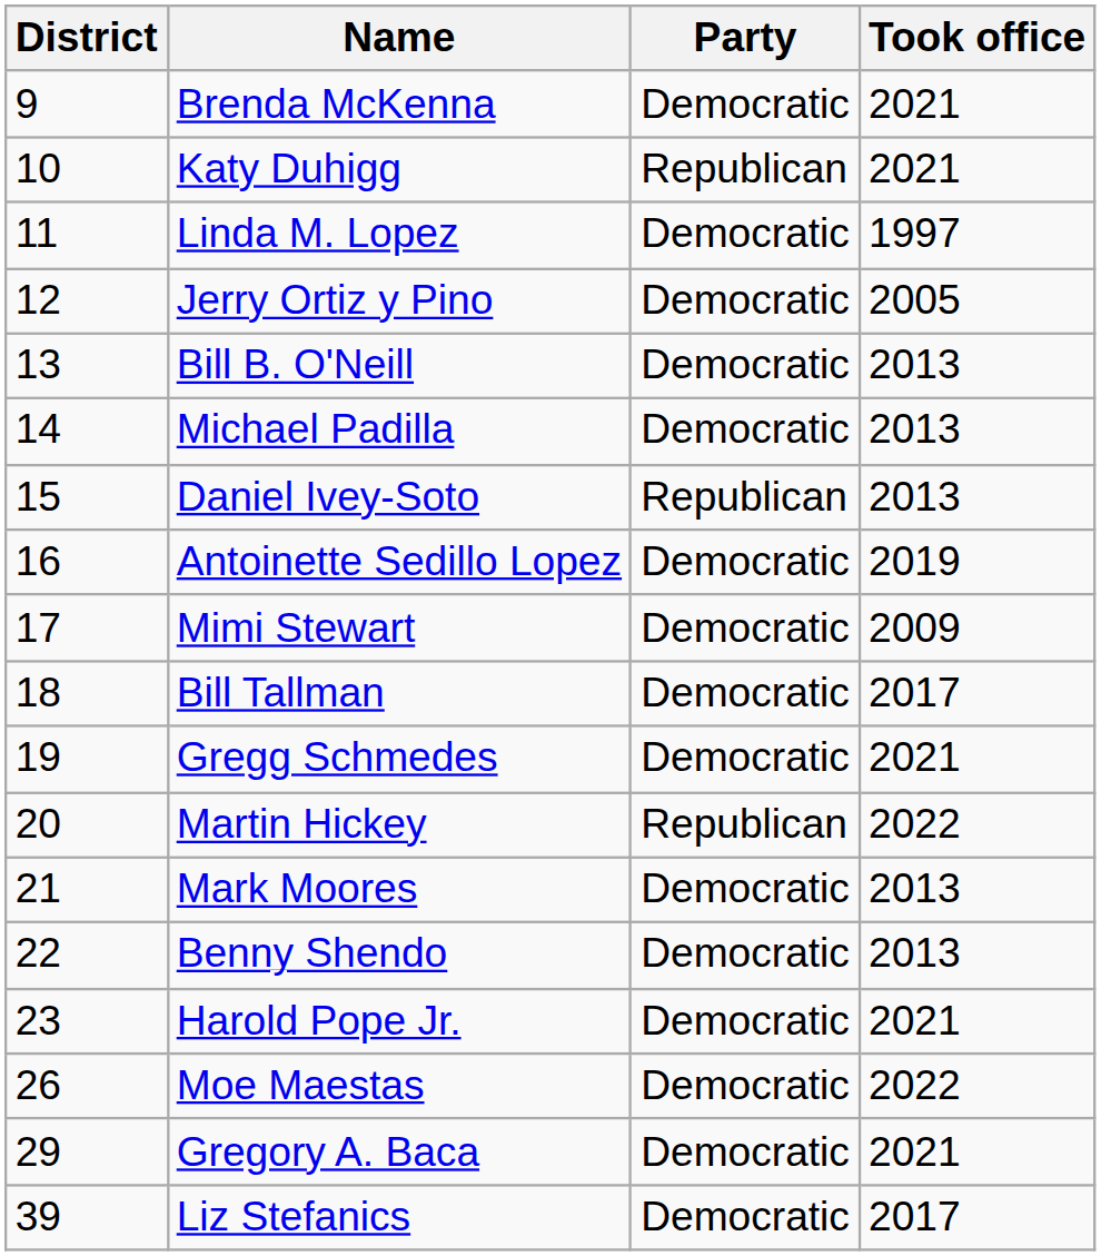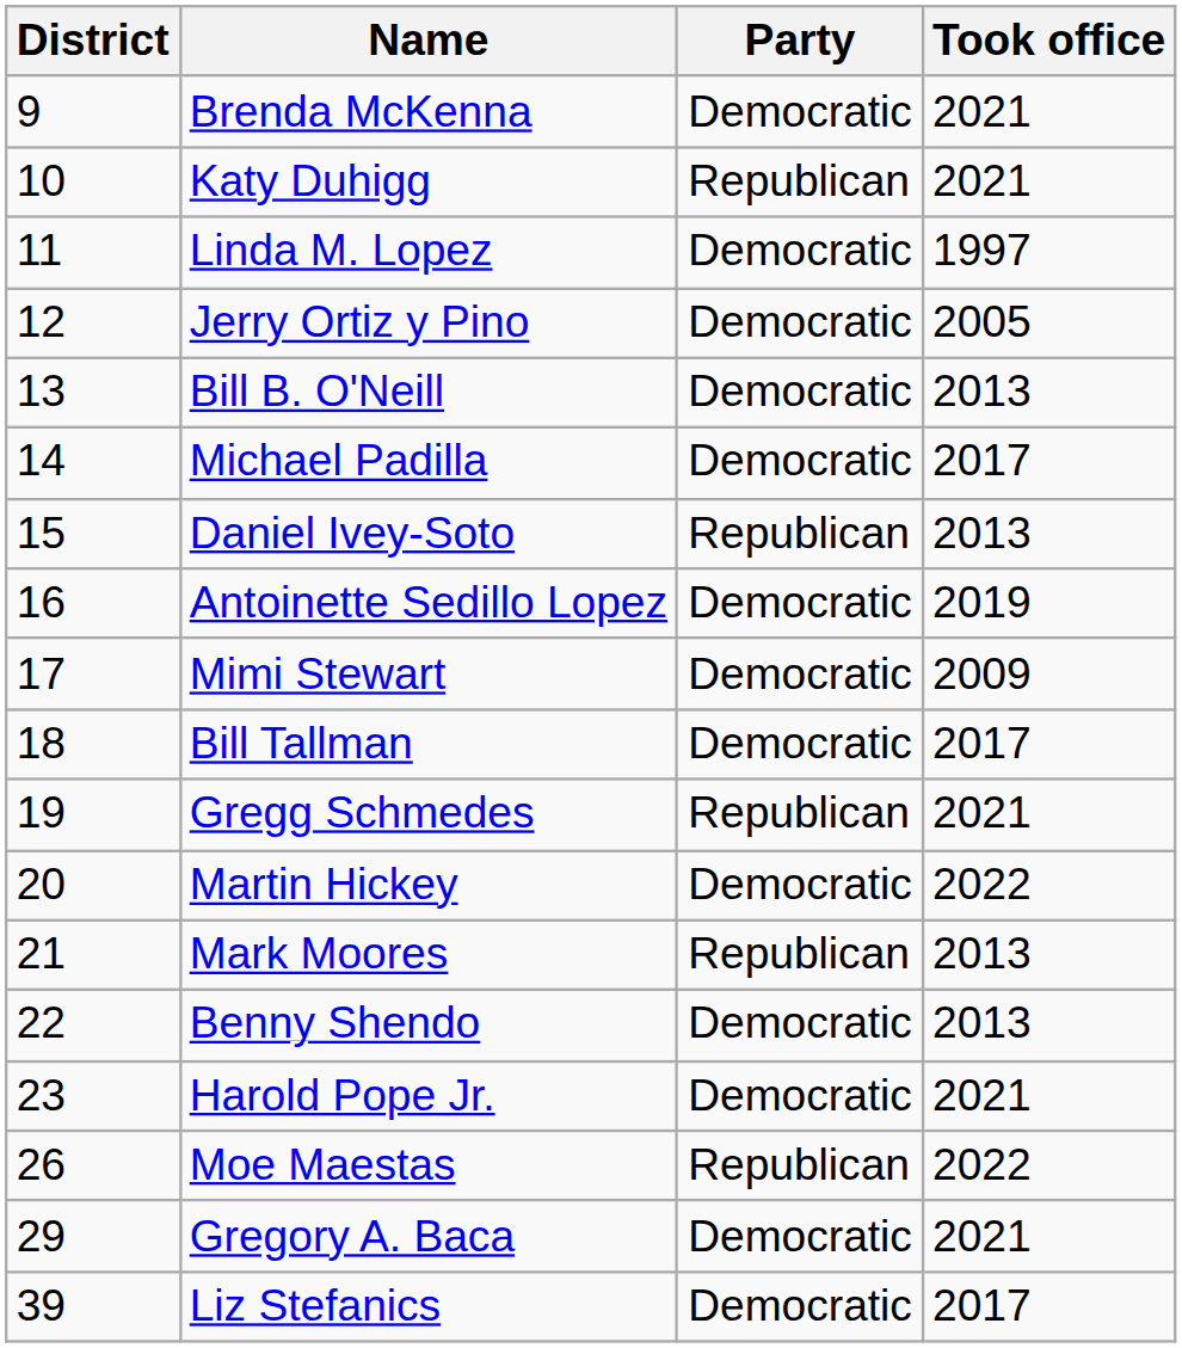Michael Padilla | Took office: 2013 -> 2017
Gregg Schmedes | Party: Democratic -> Republican
Martin Hickey | Party: Republican -> Democratic
Mark Moores | Party: Democratic -> Republican
Moe Maestas | Party: Democratic -> Republican
